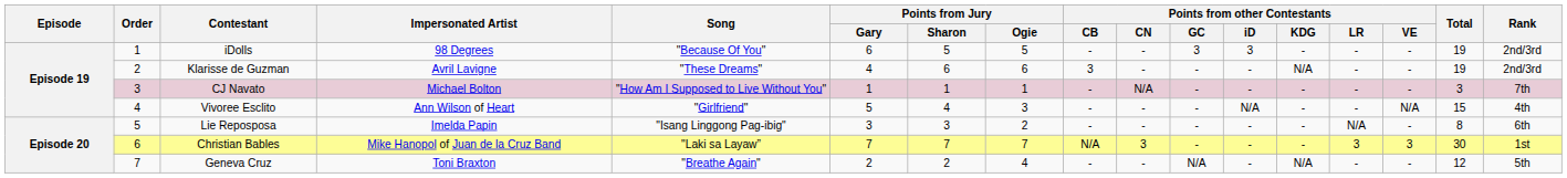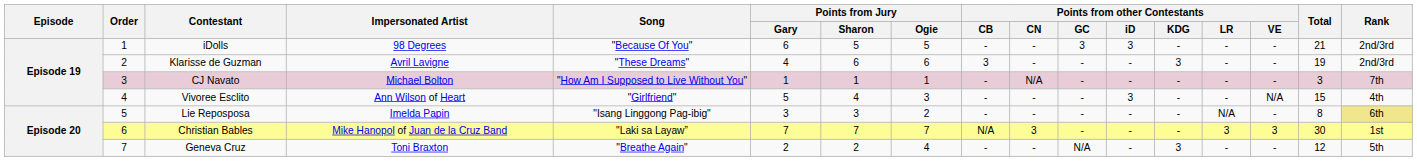iDolls | Total: 19 -> 21
Klarisse de Guzman | Points from other Contestants / KDG: N/A -> 3
Vivoree Esclito | Points from other Contestants / iD: N/A -> 3
Lie Reposposa | Rank: no background -> khaki background
Geneva Cruz | Points from other Contestants / KDG: N/A -> 3
